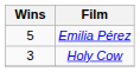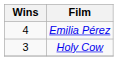Emilia Pérez | Wins: 5 -> 4
